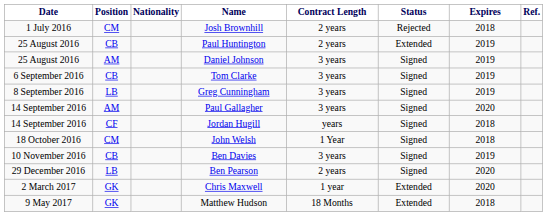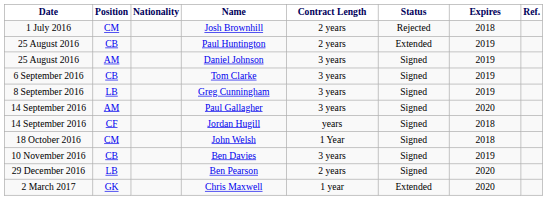- row: 9 May 2017 | GK | Matthew Hudson | 18 Months | Extended | 2018
